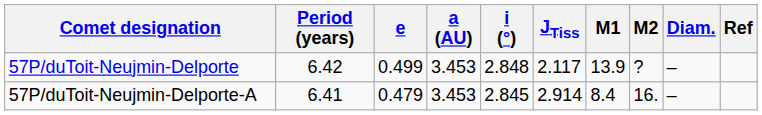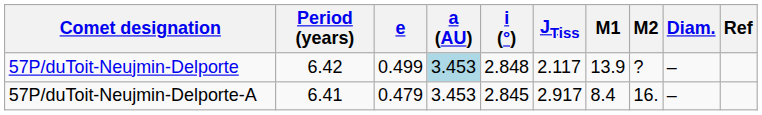57P/duToit-Neujmin-Delporte | a (AU): no background -> lightblue background
57P/duToit-Neujmin-Delporte-A | JTiss: 2.914 -> 2.917
